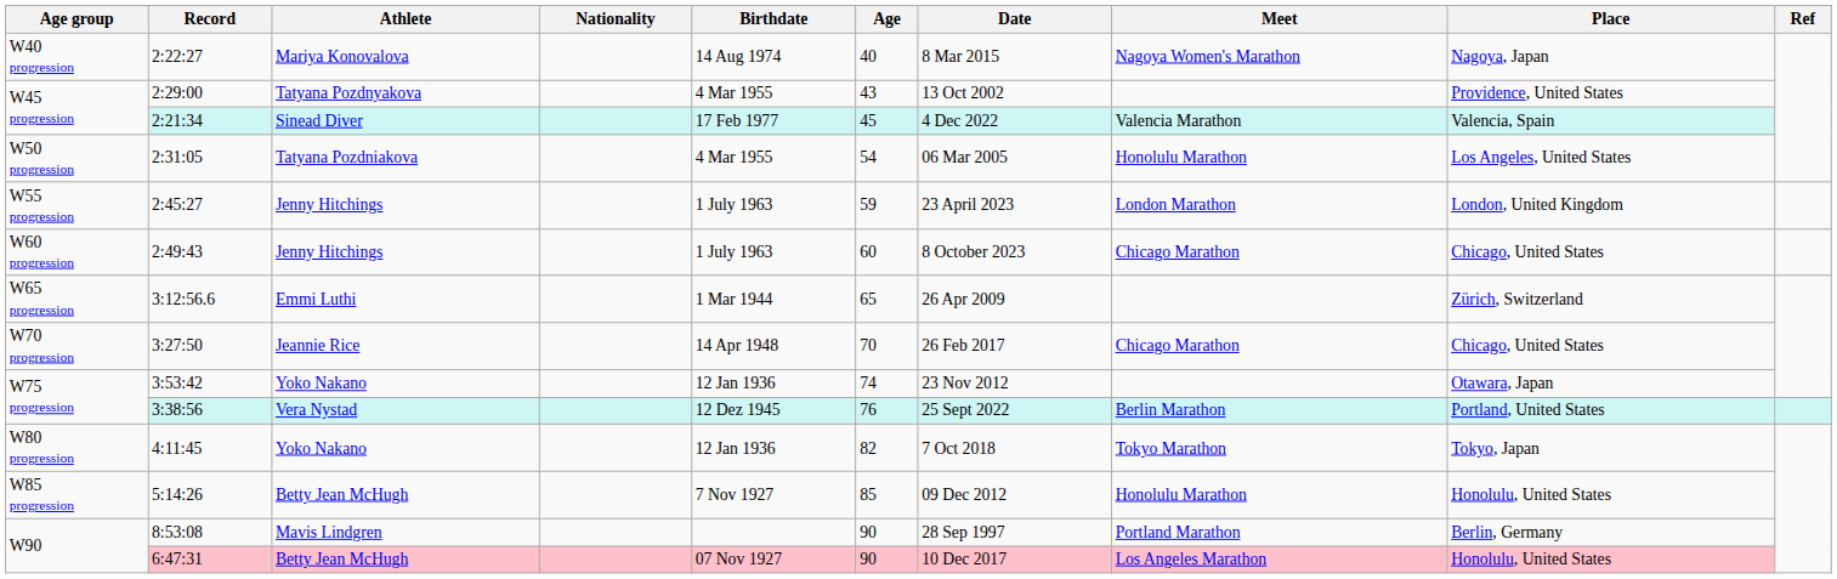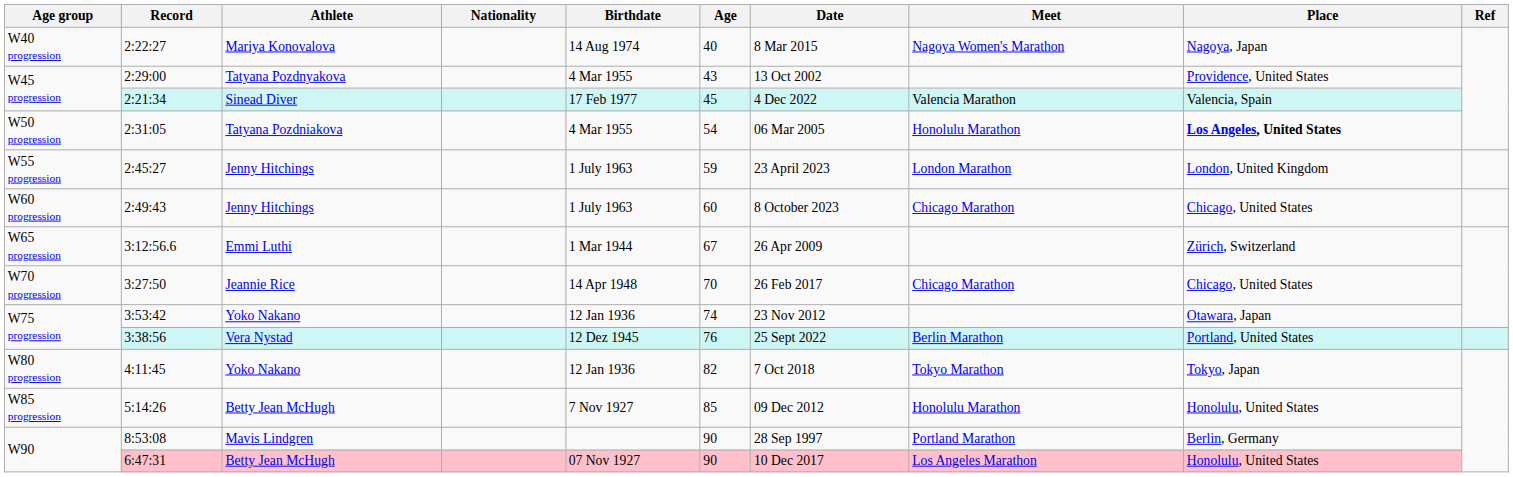2:31:05 | Place: normal -> bold
3:12:56.6 | Age: 65 -> 67
